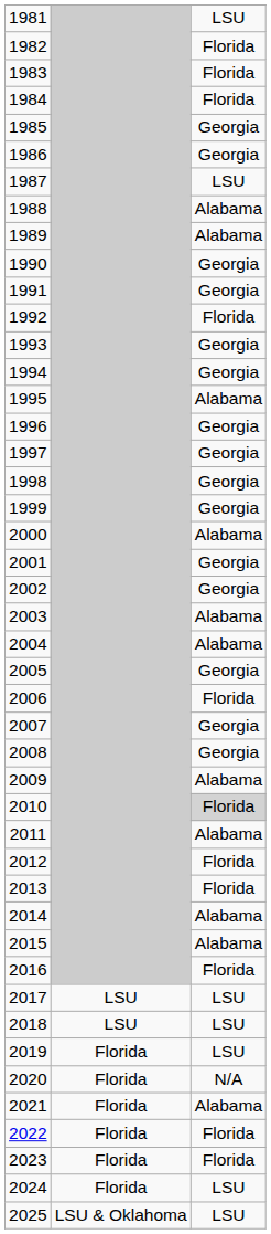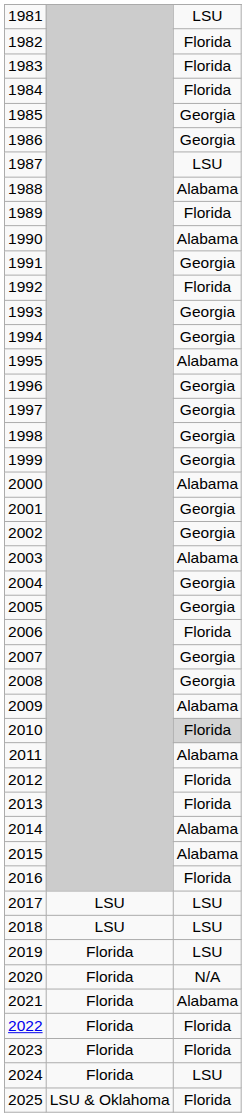1989 | column 3: Alabama -> Florida
1990 | column 3: Georgia -> Alabama
2004 | column 3: Alabama -> Georgia
2025 | column 3: LSU -> Florida
